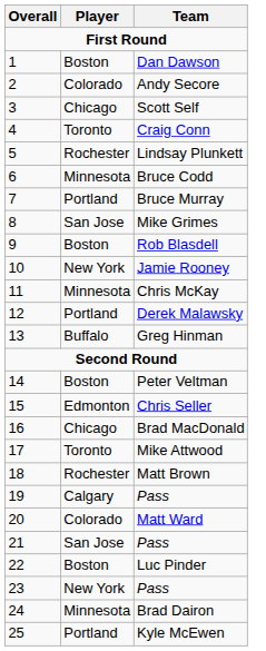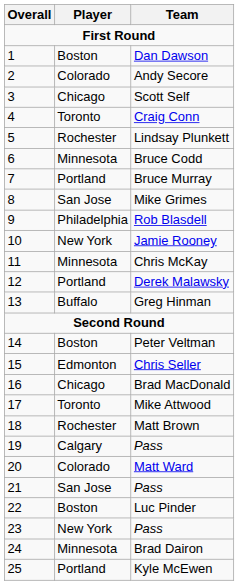Rob Blasdell | Player: Boston -> Philadelphia
